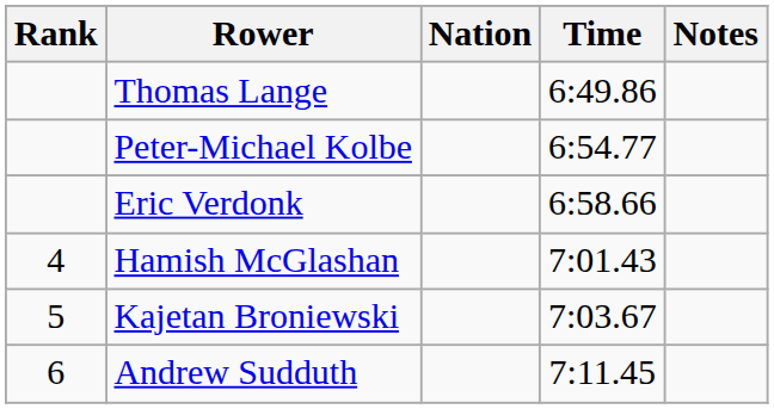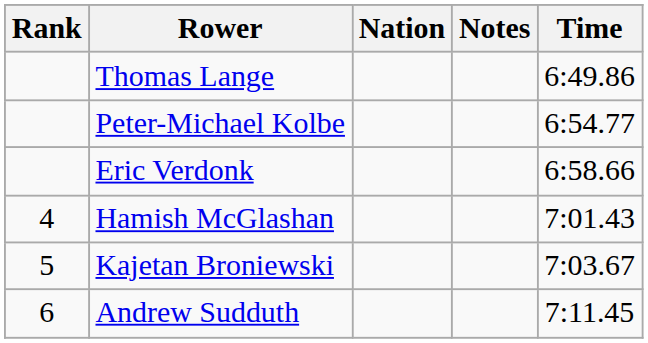columns swapped: Time <-> Notes
